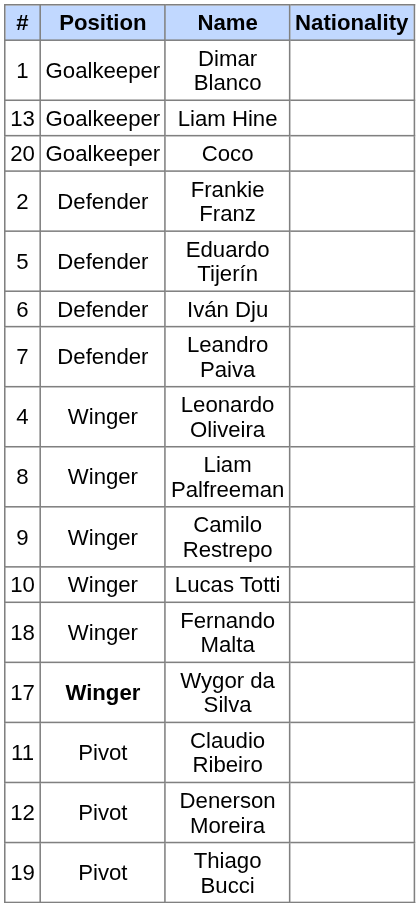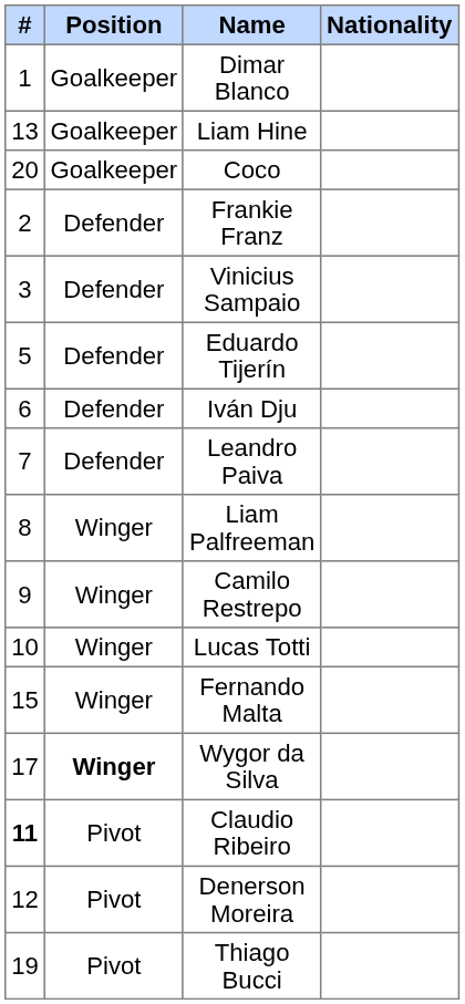+ row: 3 | Defender | Vinicius Sampaio
- row: 4 | Winger | Leonardo Oliveira
Fernando Malta | #: 18 -> 15
Claudio Ribeiro | #: normal -> bold
